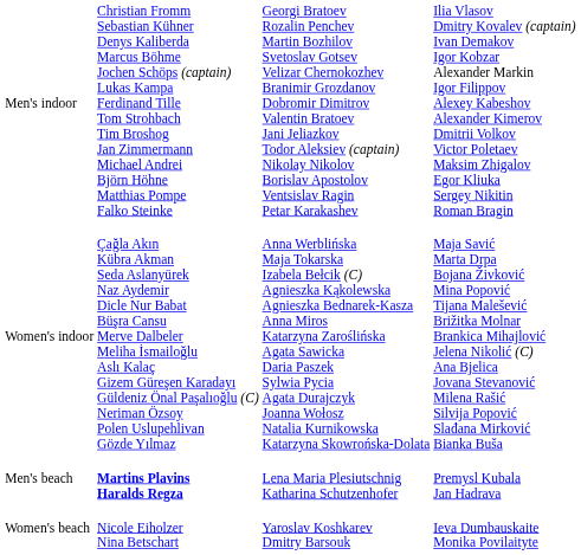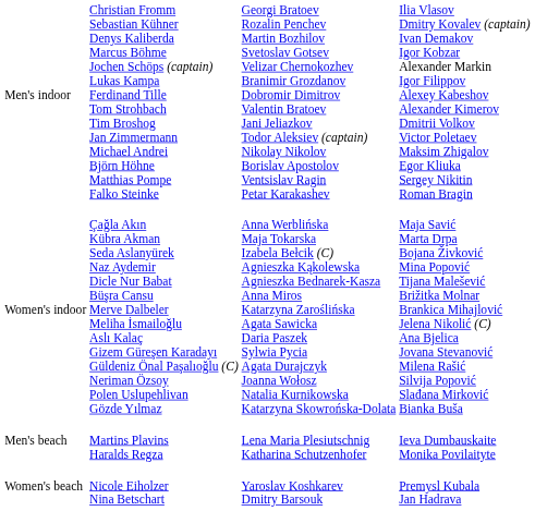Men's beach | column 2: bold -> normal
Men's beach | column 4: Premysl Kubala Jan Hadrava -> Ieva Dumbauskaite Monika Povilaityte
Women's beach | column 4: Ieva Dumbauskaite Monika Povilaityte -> Premysl Kubala Jan Hadrava
